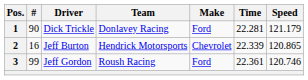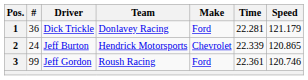1 | #: 90 -> 36
2 | #: 16 -> 24
